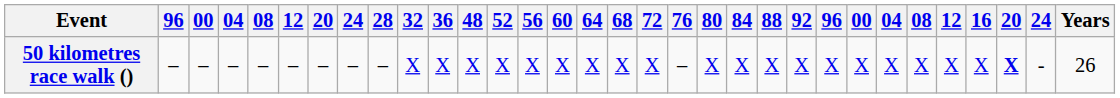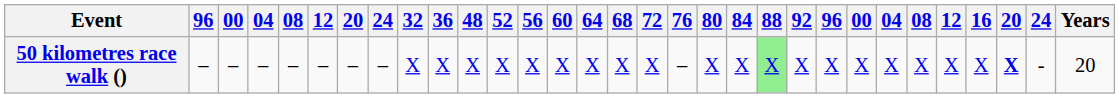- column: 28 | –
50 kilometres race walk () | 88: no background -> lightgreen background
50 kilometres race walk () | Years: 26 -> 20
